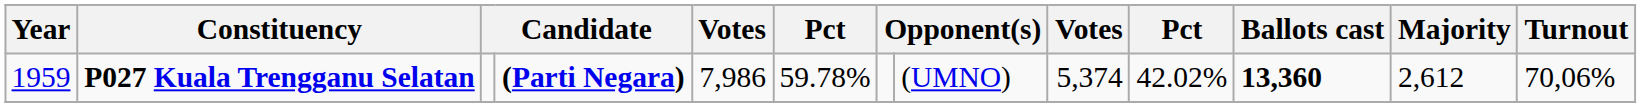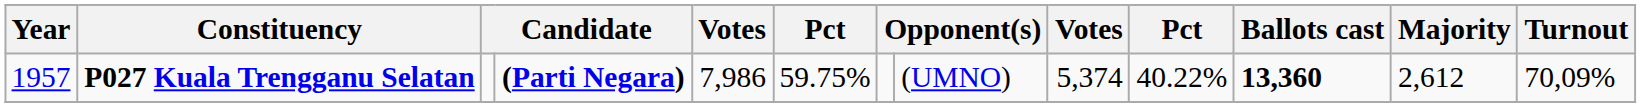P027 Kuala Trengganu Selatan | Year: 1959 -> 1957
P027 Kuala Trengganu Selatan | column 6: 59.78% -> 59.75%
P027 Kuala Trengganu Selatan | column 10: 42.02% -> 40.22%
P027 Kuala Trengganu Selatan | Turnout: 70,06% -> 70,09%
